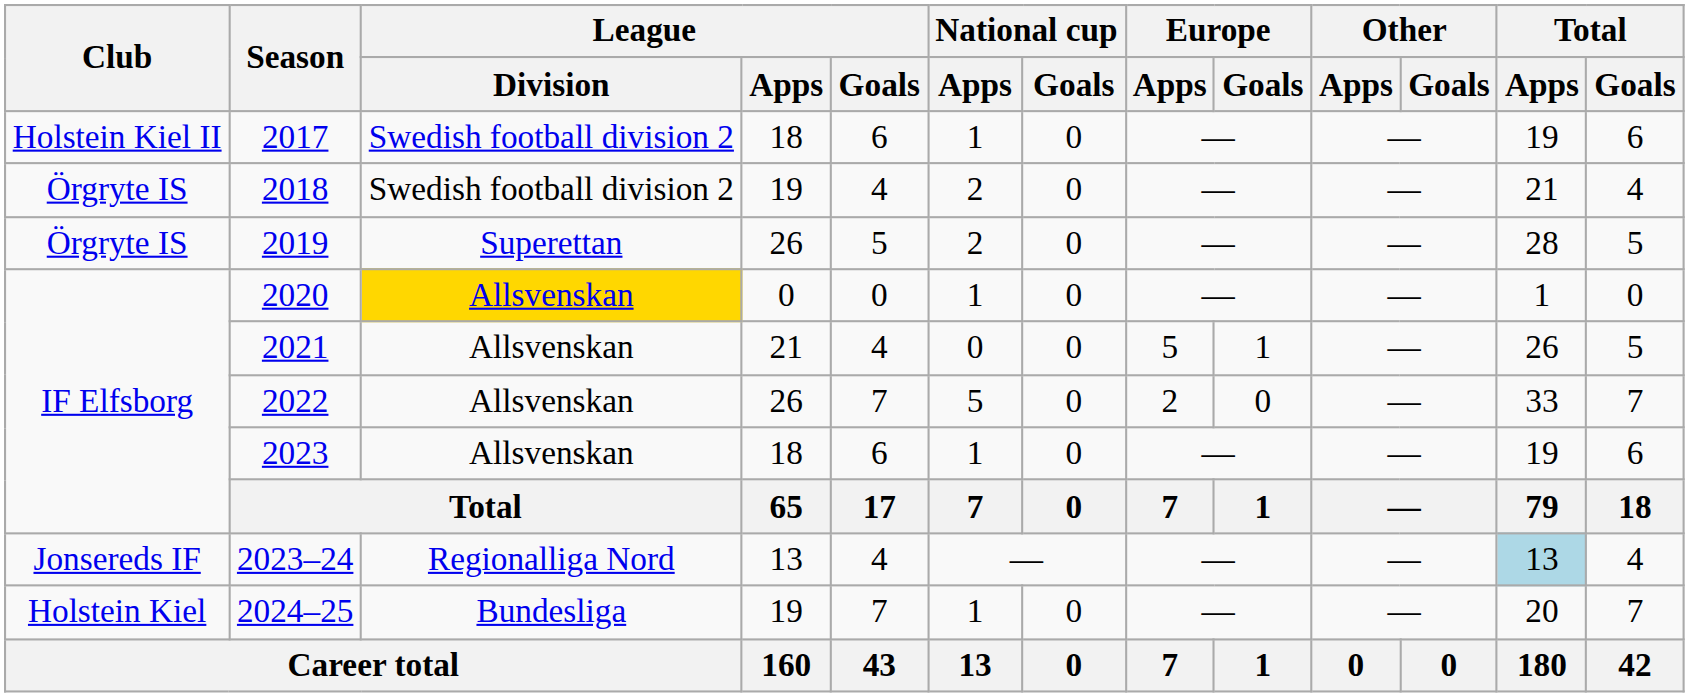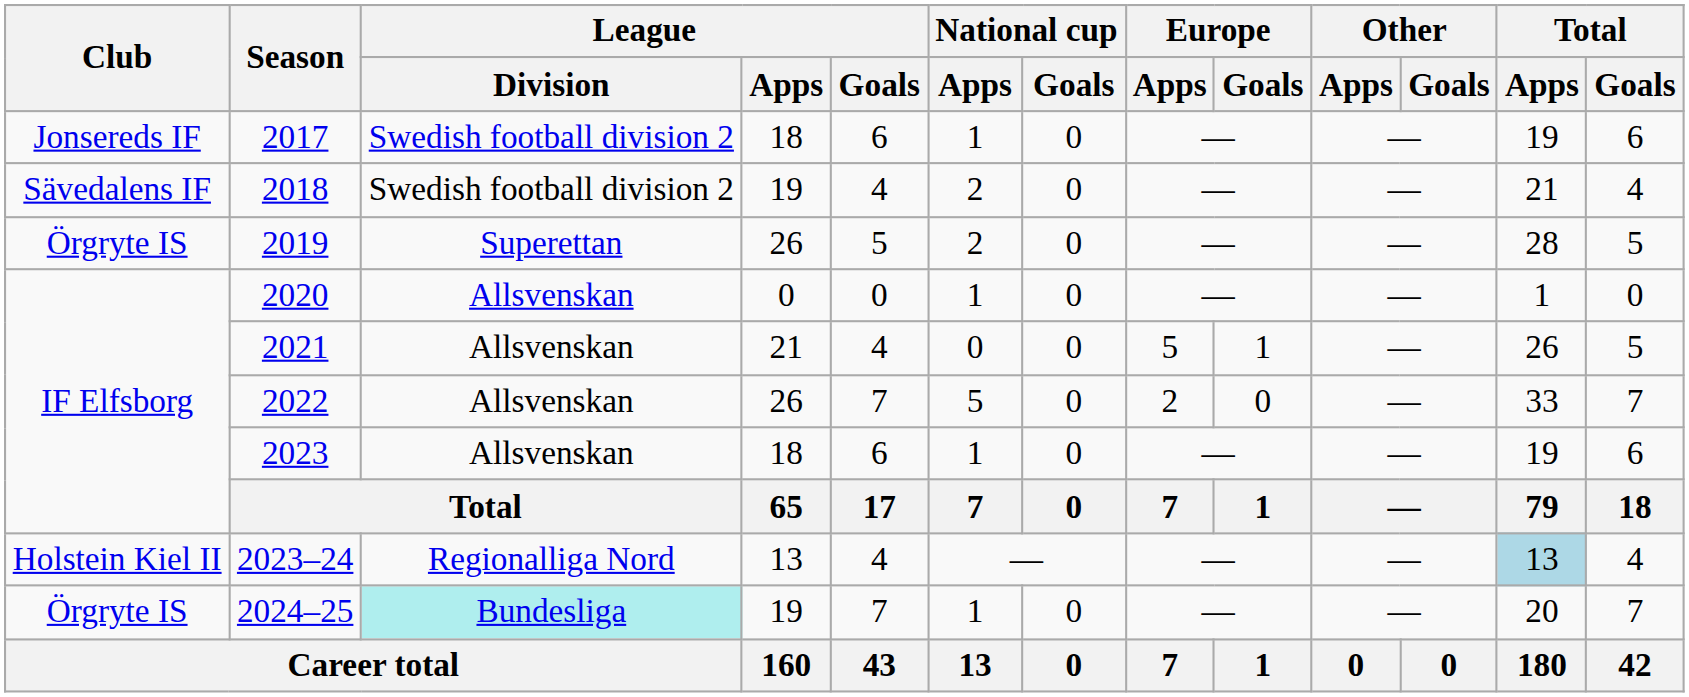2017 | Club: Holstein Kiel II -> Jonsereds IF
2018 | Club: Örgryte IS -> Sävedalens IF
2020 | League / Division: gold background -> no background
2023–24 | Club: Jonsereds IF -> Holstein Kiel II
2024–25 | Club: Holstein Kiel -> Örgryte IS
2024–25 | League / Division: no background -> paleturquoise background
